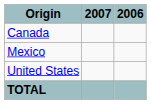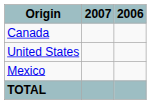rows swapped: United States <-> Mexico
